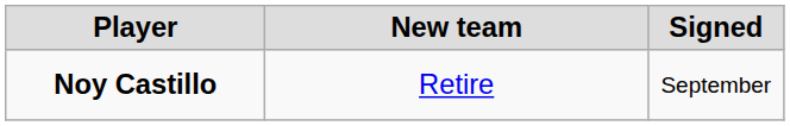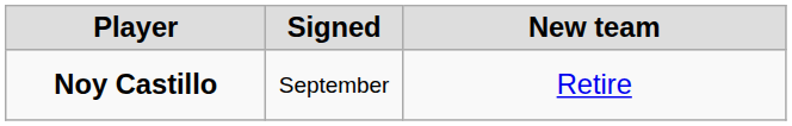columns swapped: Signed <-> New team
